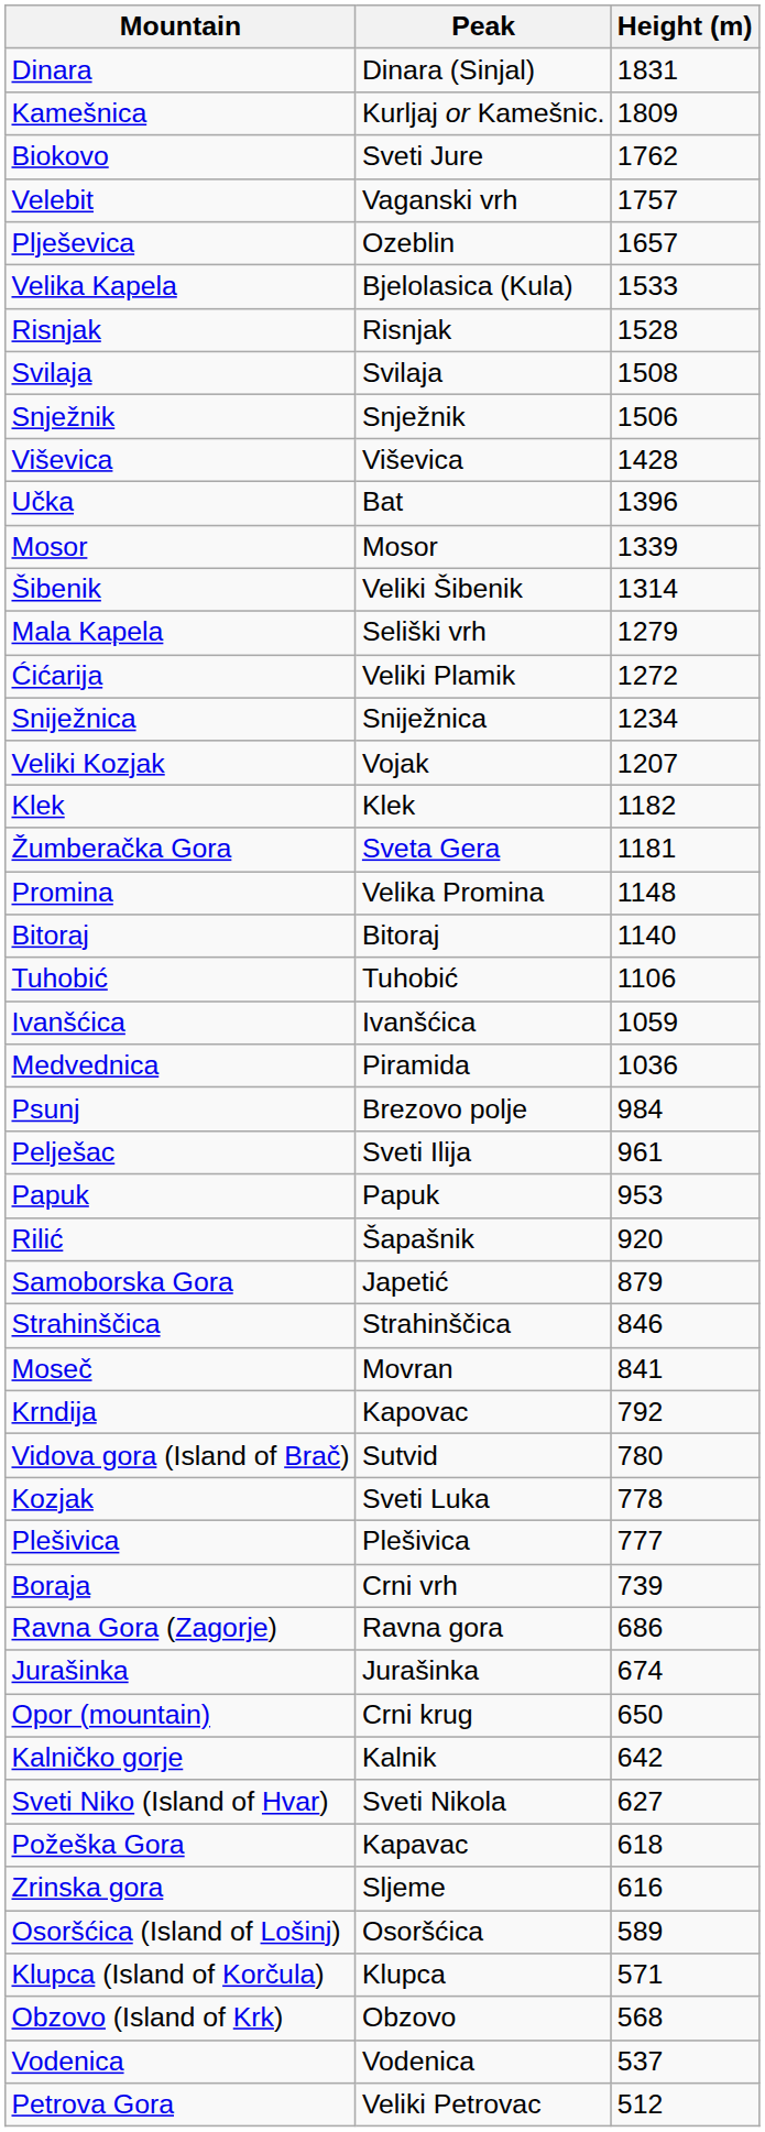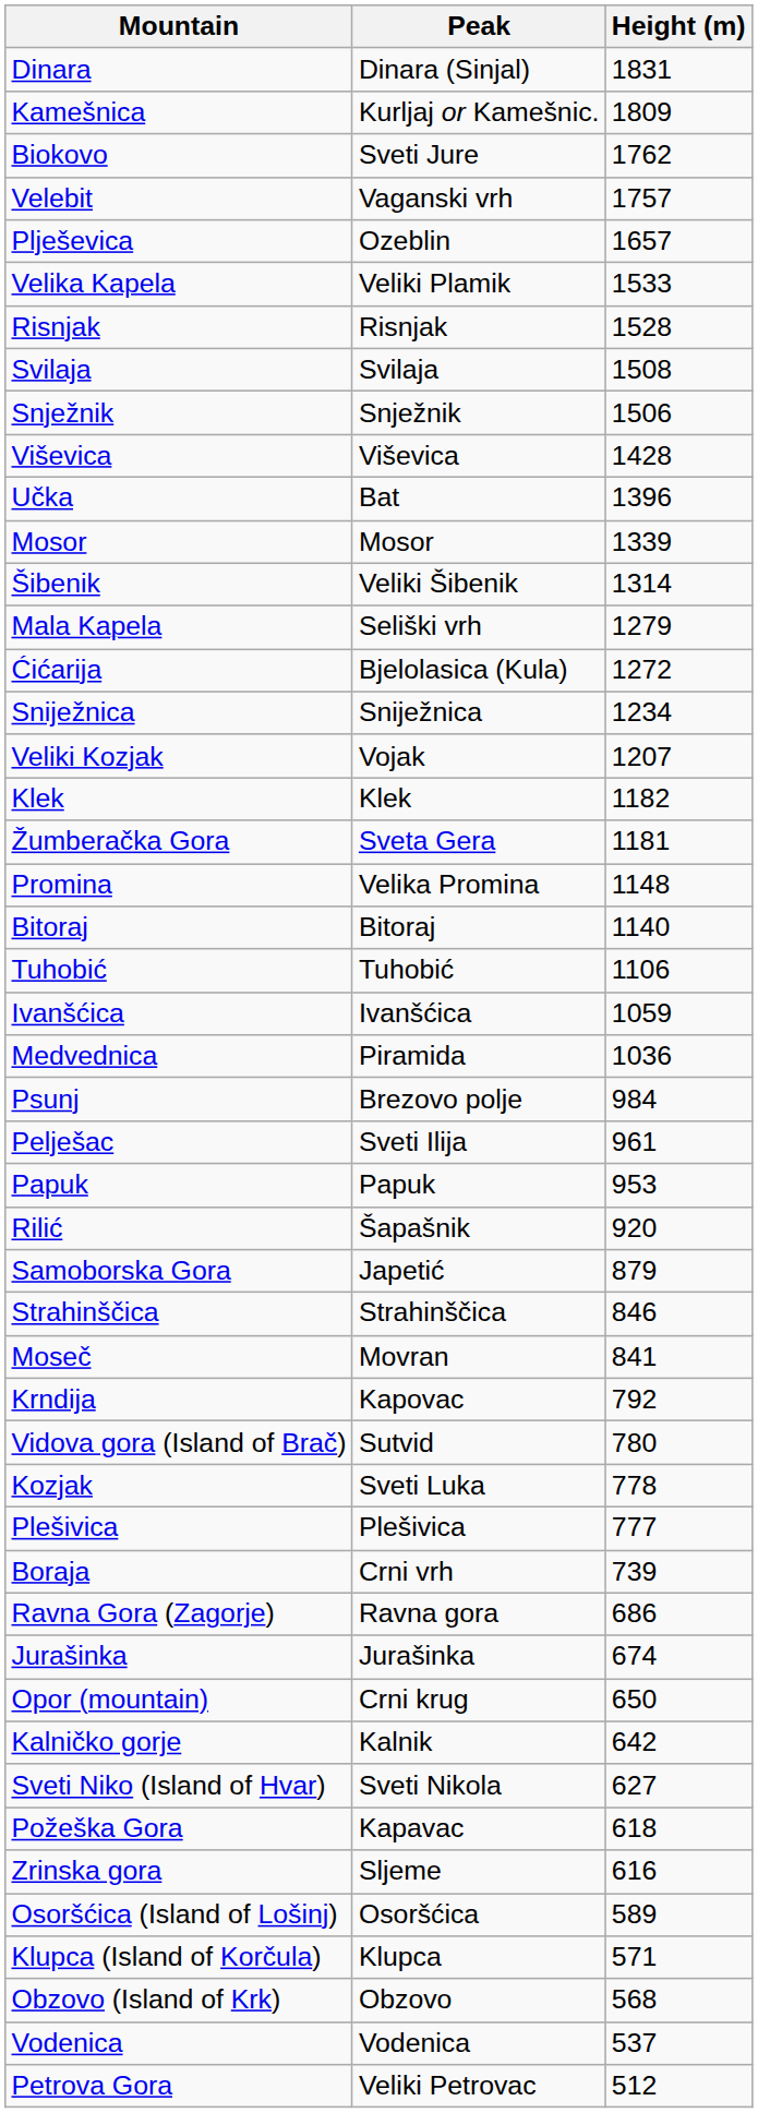Velika Kapela | Peak: Bjelolasica (Kula) -> Veliki Plamik
Ćićarija | Peak: Veliki Plamik -> Bjelolasica (Kula)
